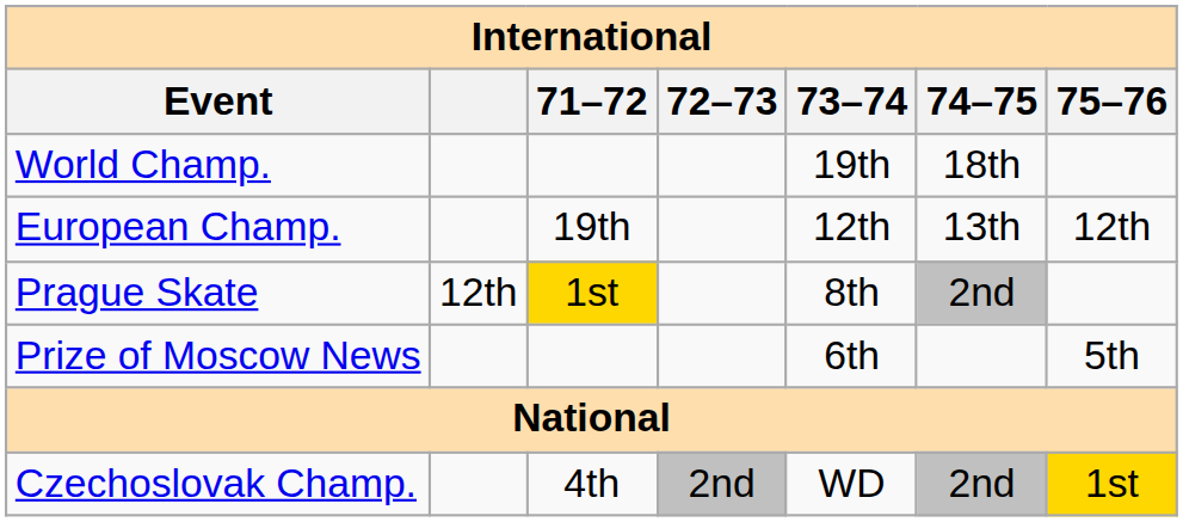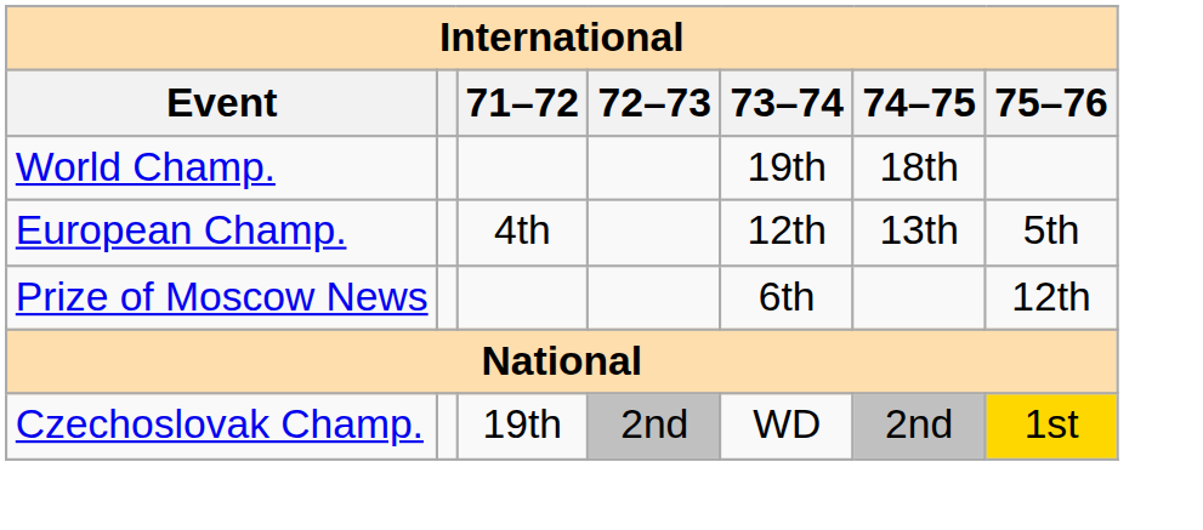European Champ. | 71–72: 19th -> 4th
European Champ. | 75–76: 12th -> 5th
- row: Prague Skate | 12th | 1st | 8th | 2nd
Prize of Moscow News | 75–76: 5th -> 12th
Czechoslovak Champ. | 71–72: 4th -> 19th
